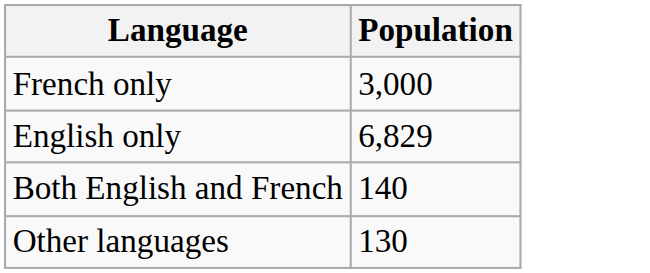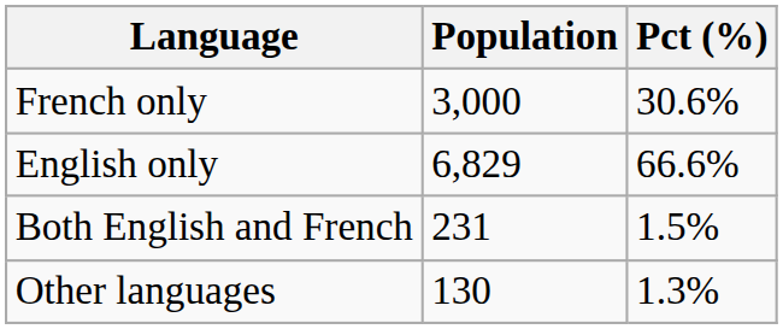+ column: Pct (%) | 30.6% | 66.6% | 1.5% | 1.3%
Both English and French | Population: 140 -> 231
